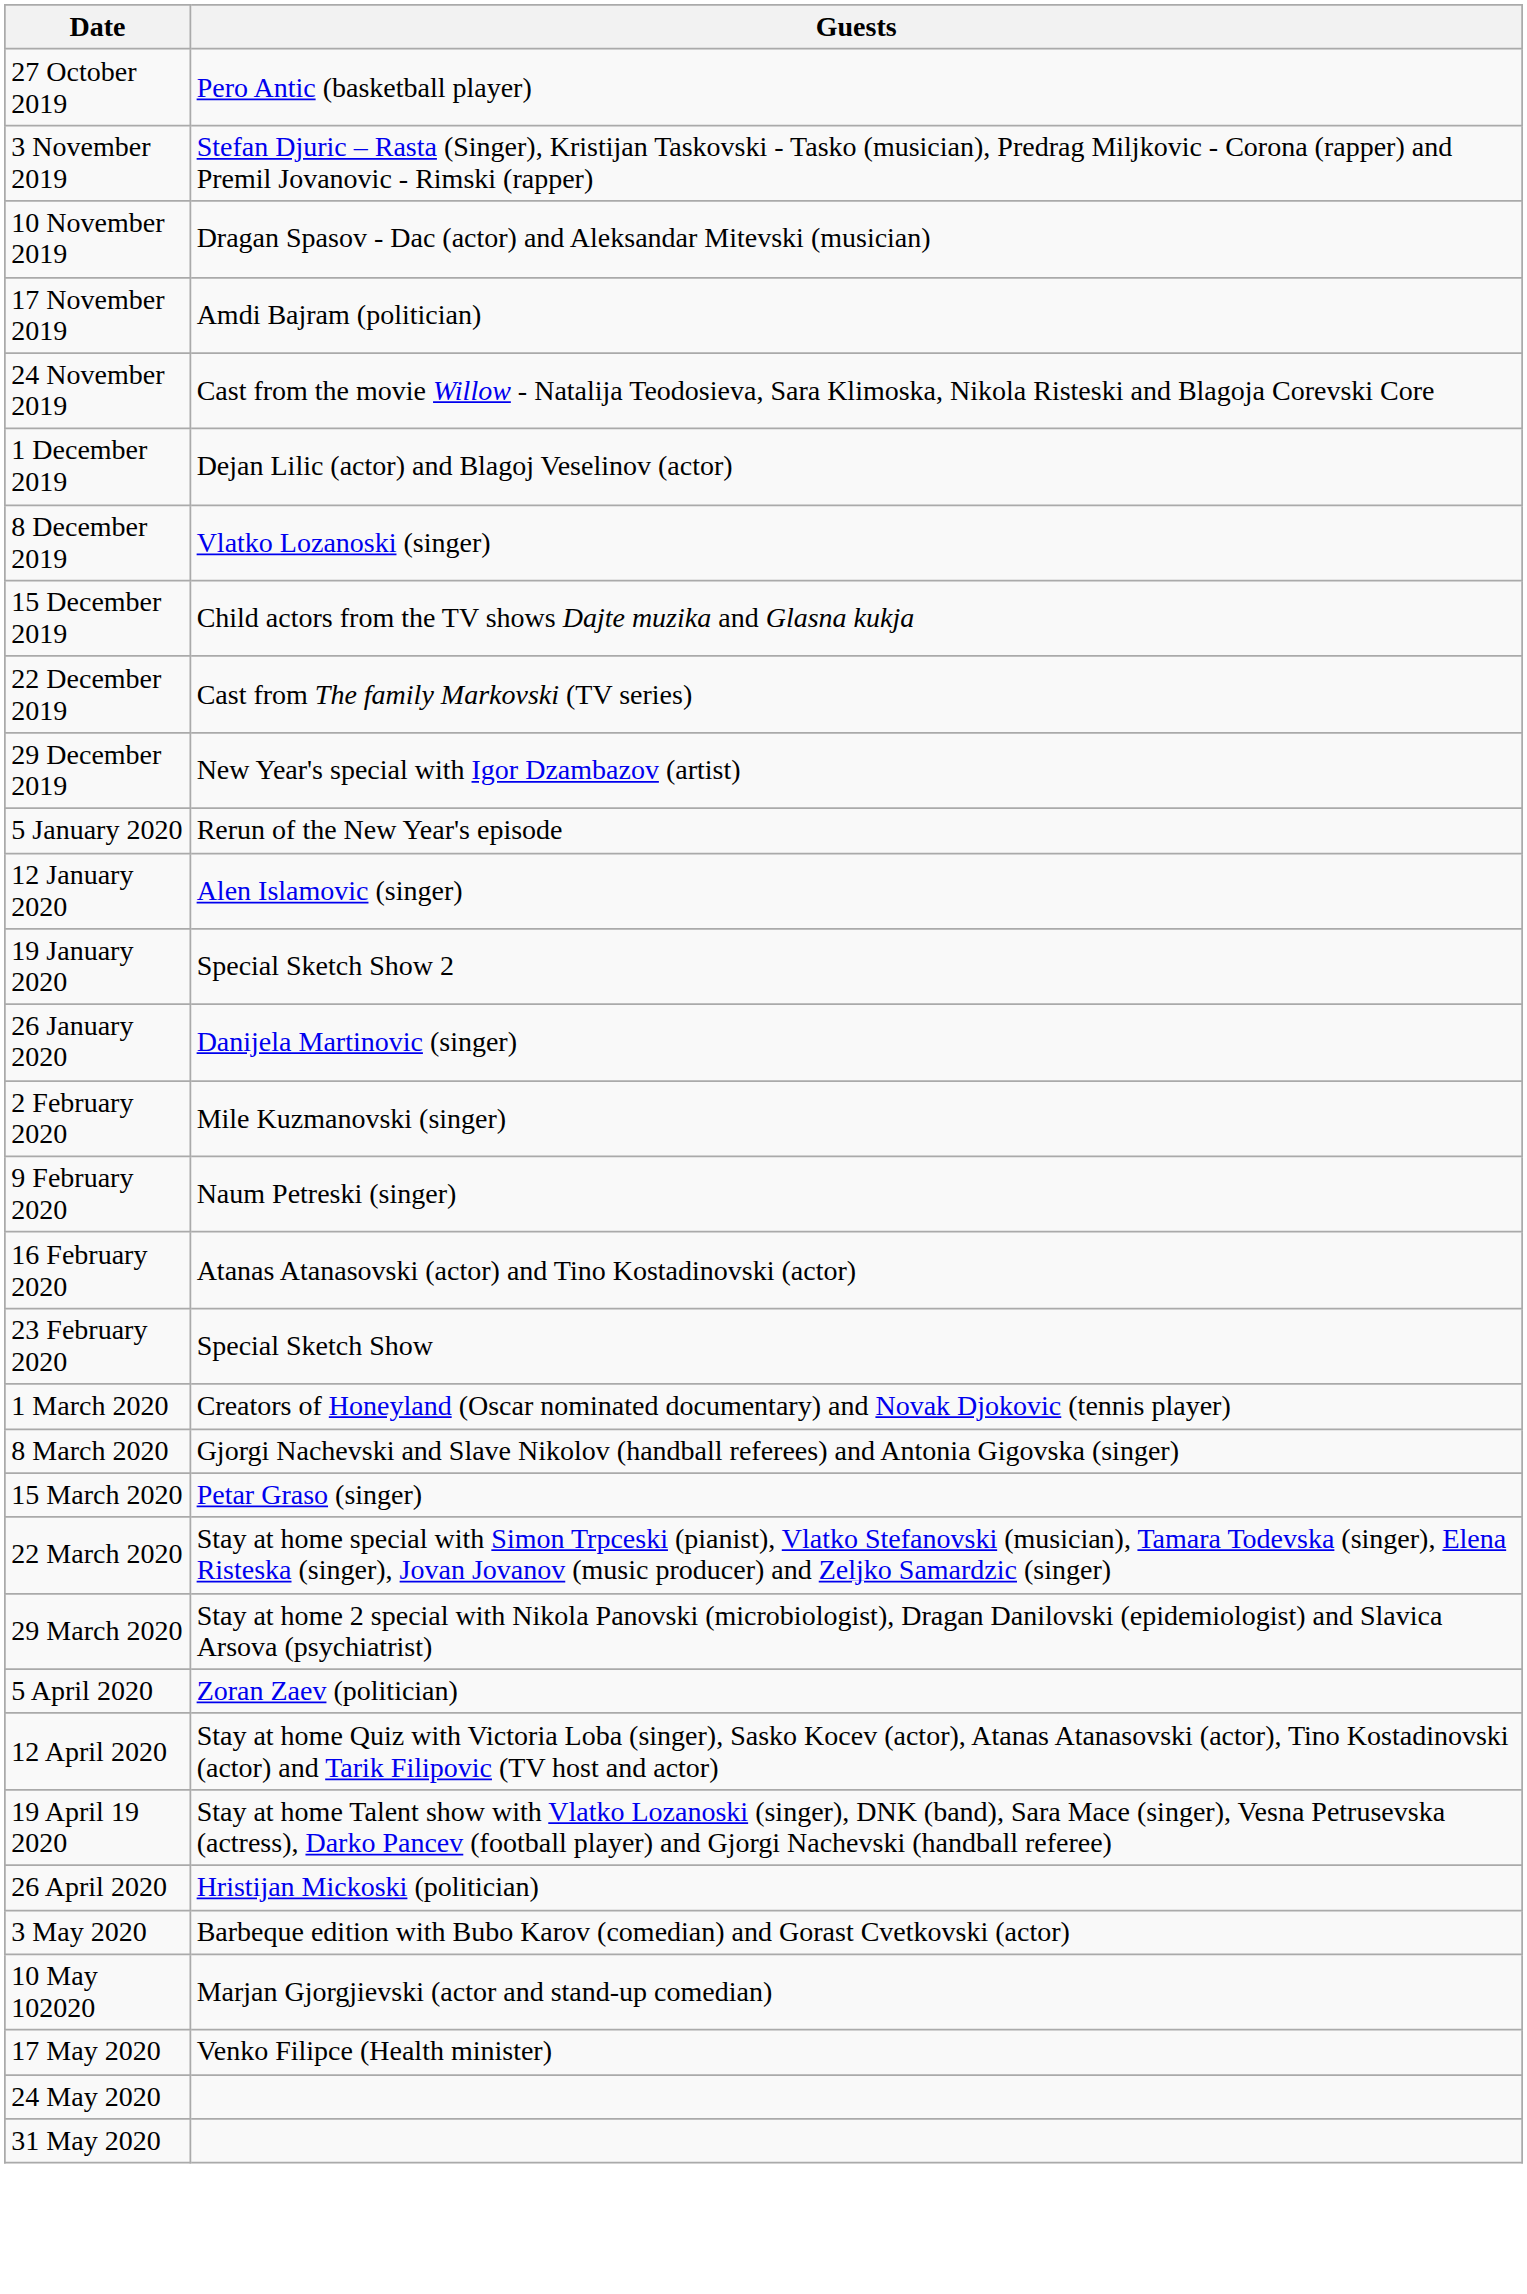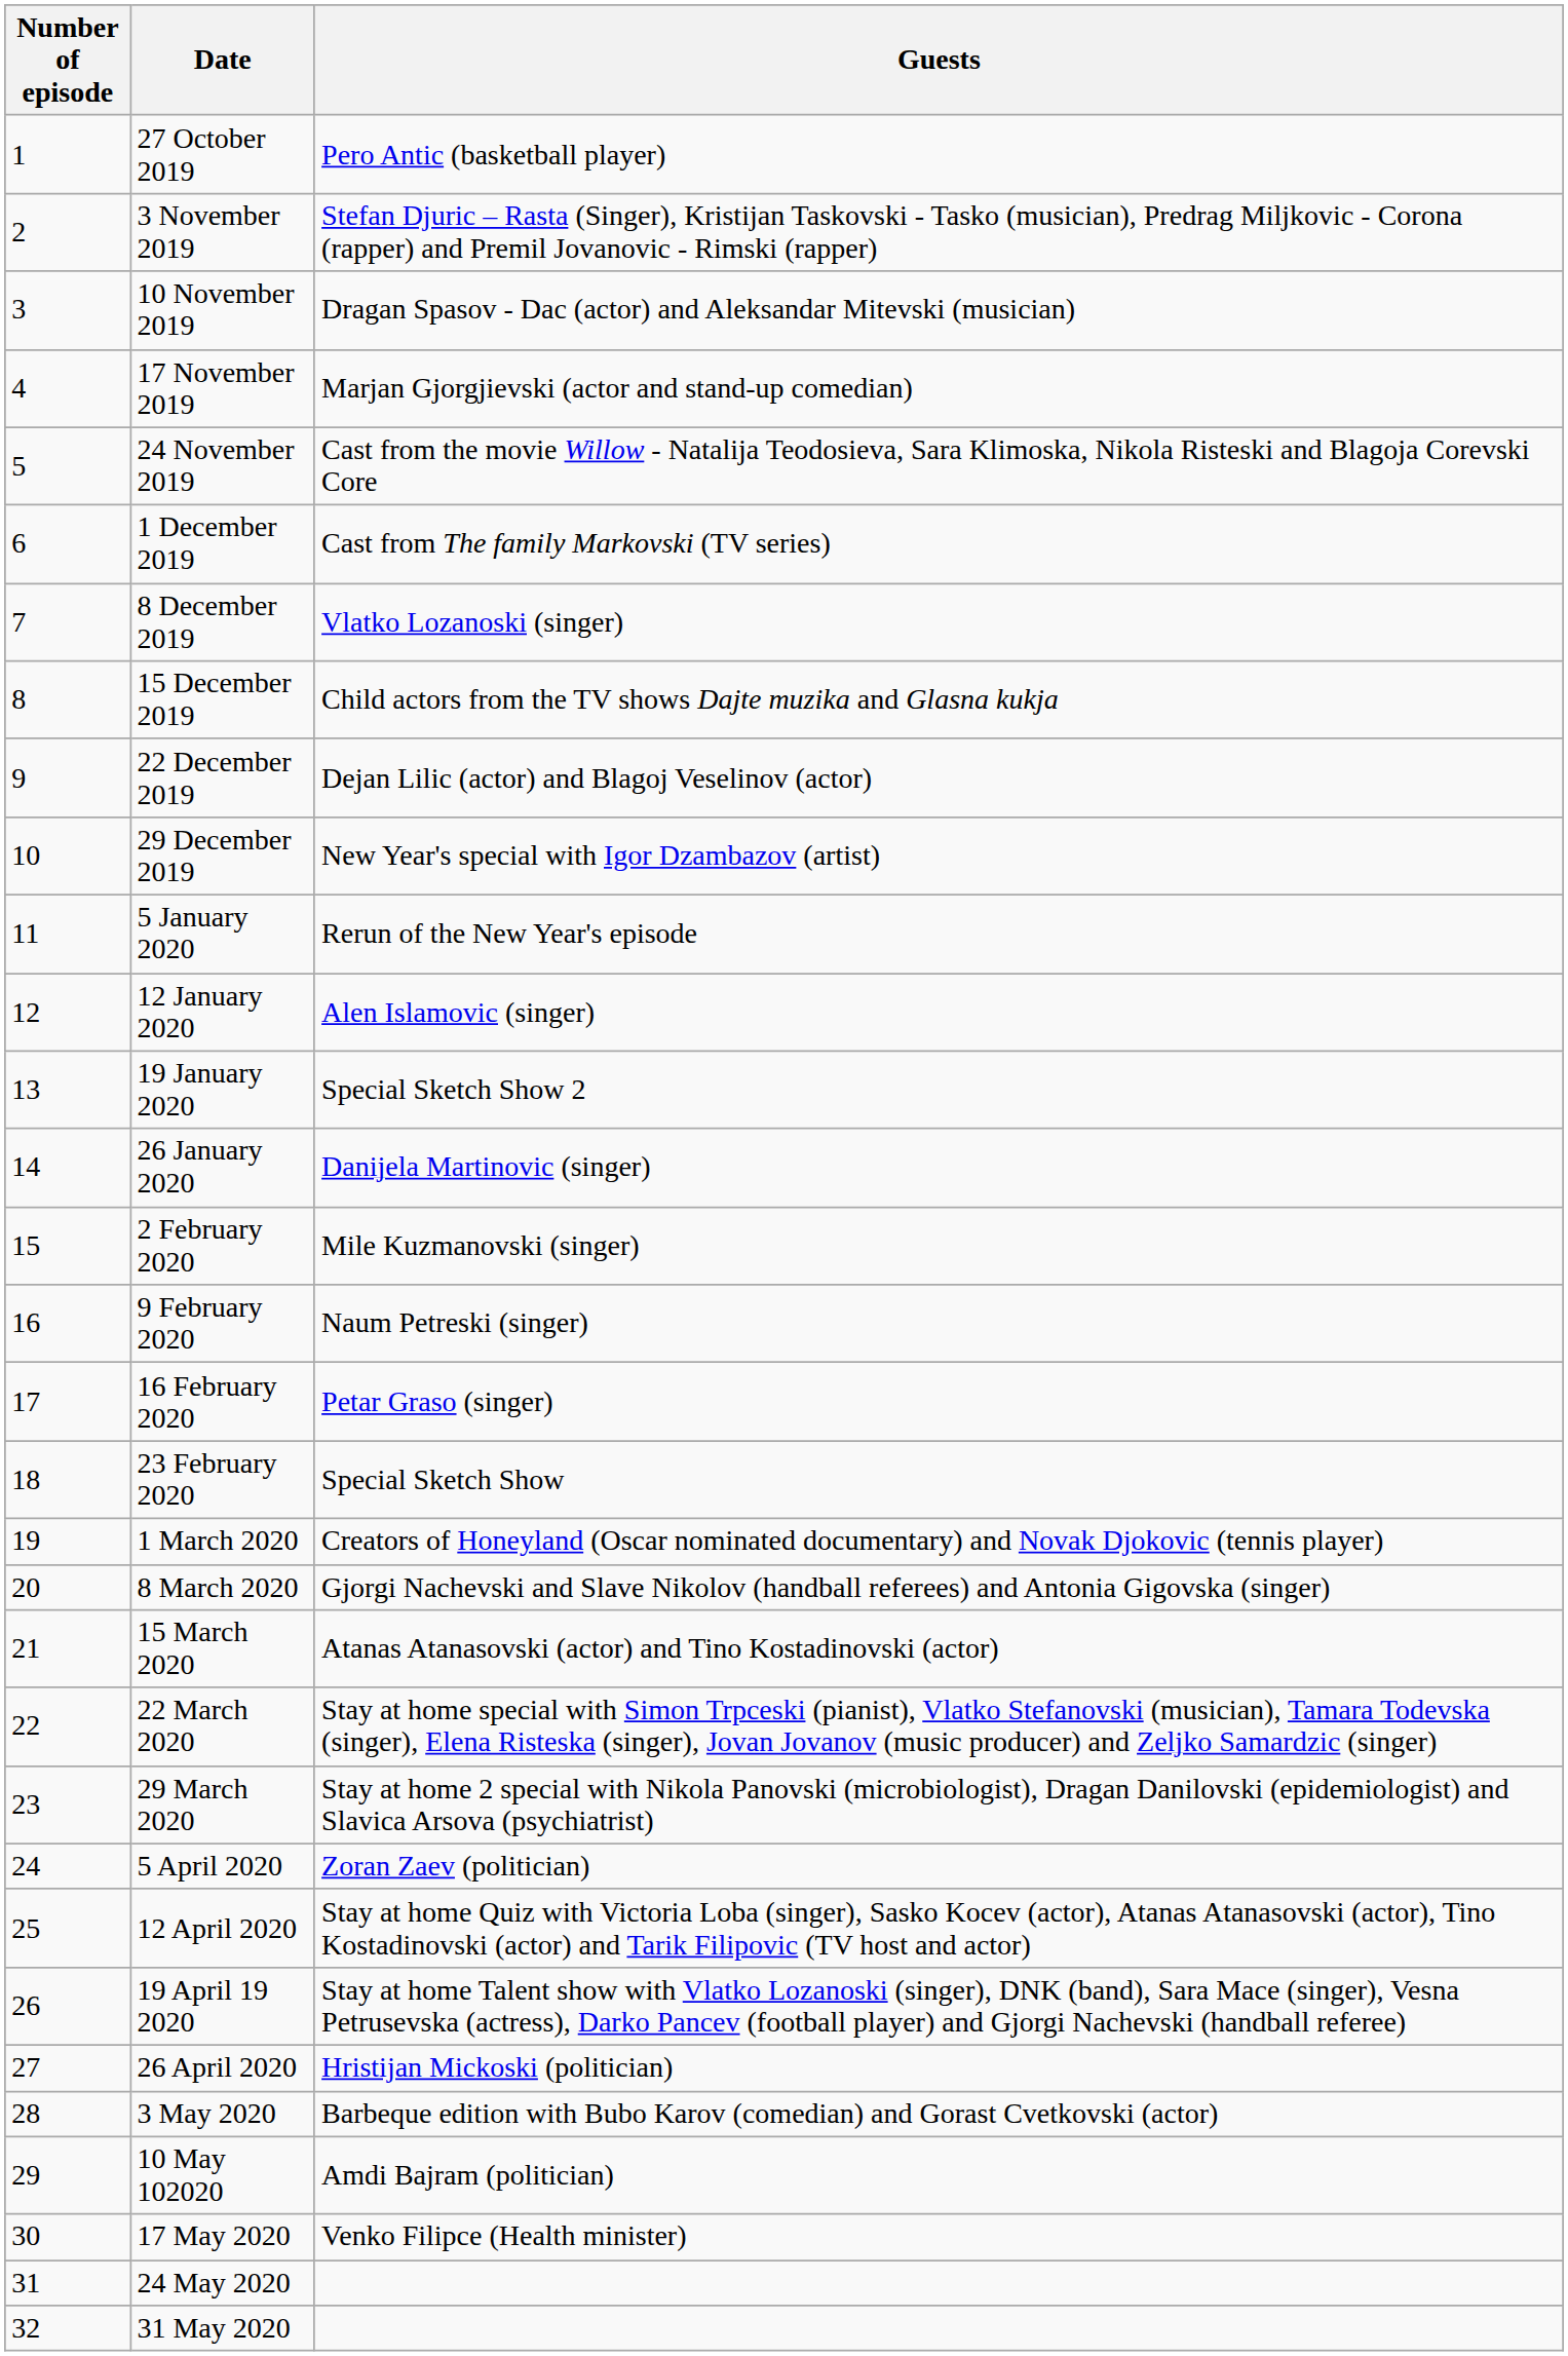+ column: Number of episode | 1 | 2 | 3 | 4 | 5 | 6 | 7 | 8 | 9 | 10 | 11 | 12 | 13 | 14 | 15 | 16 | 17 | 18 | 19 | 20 | 21 | 22 | 23 | 24 | 25 | 26 | 27 | 28 | 29 | 30 | 31 | 32
17 November 2019 | Guests: Amdi Bajram (politician) -> Marjan Gjorgjievski (actor and stand-up comedian)
1 December 2019 | Guests: Dejan Lilic (actor) and Blagoj Veselinov (actor) -> Cast from The family Markovski (TV series)
22 December 2019 | Guests: Cast from The family Markovski (TV series) -> Dejan Lilic (actor) and Blagoj Veselinov (actor)
16 February 2020 | Guests: Atanas Atanasovski (actor) and Tino Kostadinovski (actor) -> Petar Graso (singer)
15 March 2020 | Guests: Petar Graso (singer) -> Atanas Atanasovski (actor) and Tino Kostadinovski (actor)
10 May 102020 | Guests: Marjan Gjorgjievski (actor and stand-up comedian) -> Amdi Bajram (politician)
